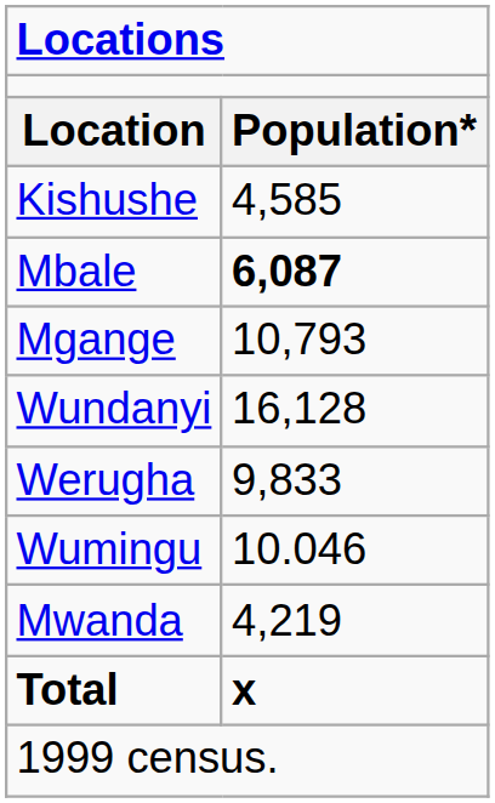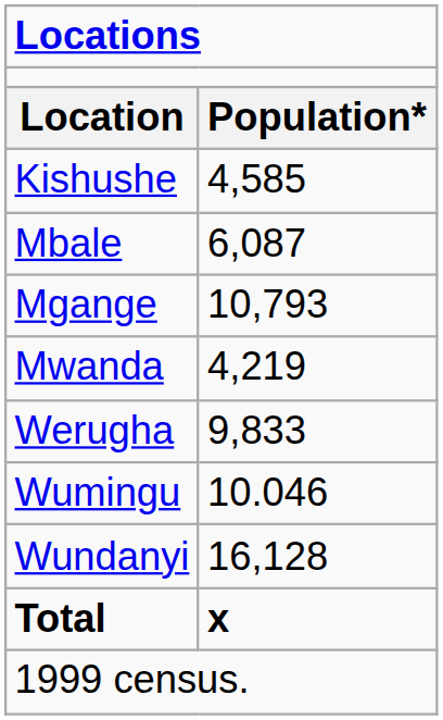Mbale | column 2: bold -> normal
rows swapped: Mwanda <-> Wundanyi
